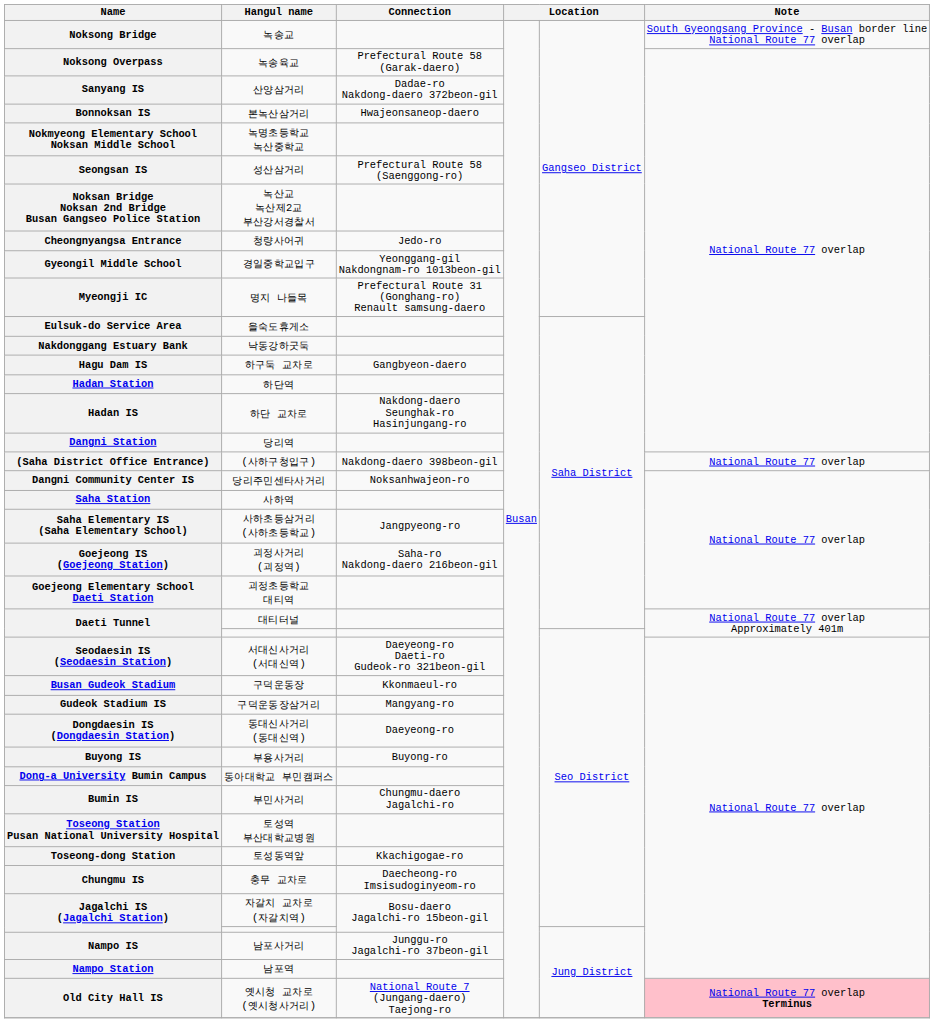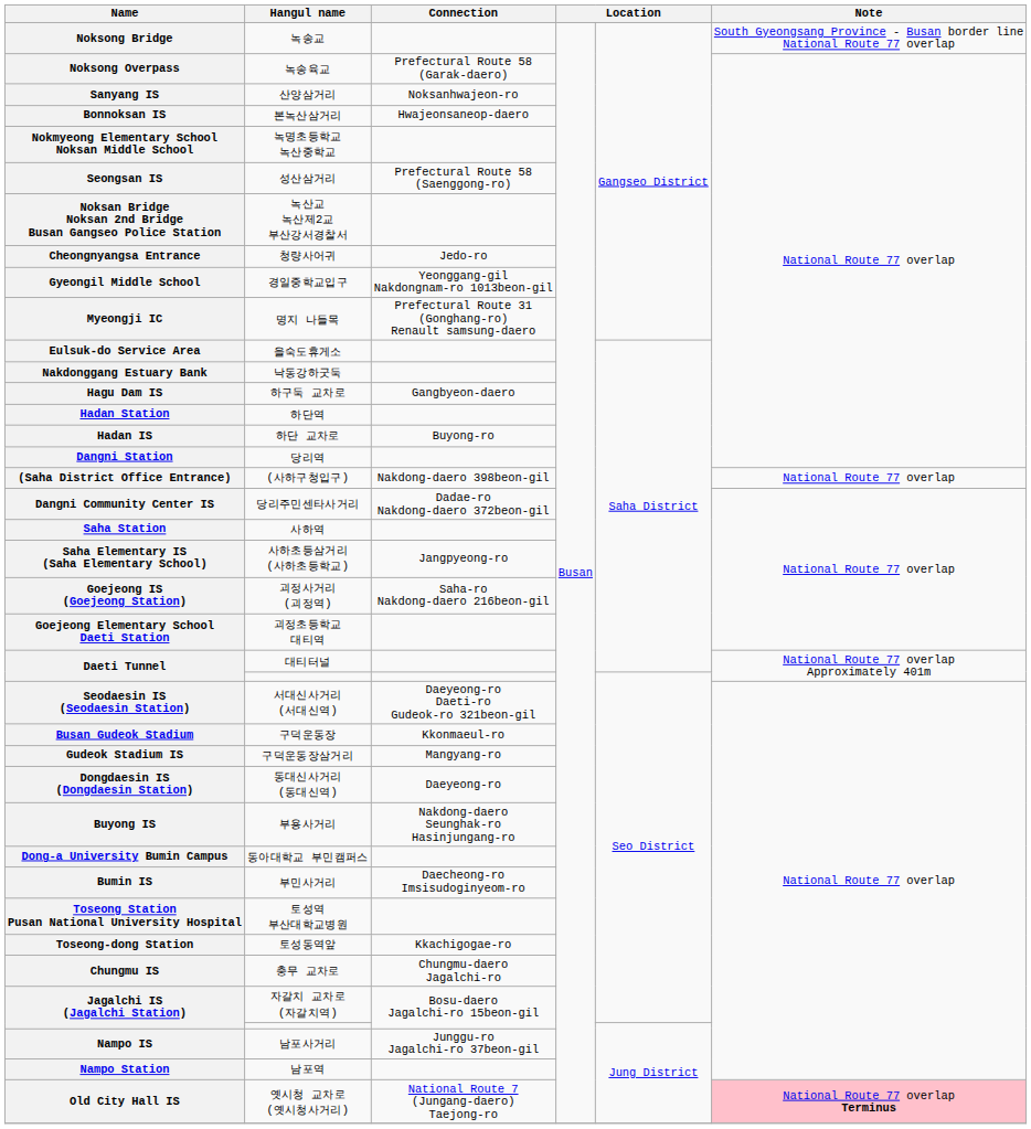Sanyang IS | Connection: Dadae-ro Nakdong-daero 372beon-gil -> Noksanhwajeon-ro
Hadan IS | Connection: Nakdong-daero Seunghak-ro Hasinjungang-ro -> Buyong-ro
Dangni Community Center IS | Connection: Noksanhwajeon-ro -> Dadae-ro Nakdong-daero 372beon-gil
Buyong IS | Connection: Buyong-ro -> Nakdong-daero Seunghak-ro Hasinjungang-ro
Bumin IS | Connection: Chungmu-daero Jagalchi-ro -> Daecheong-ro Imsisudoginyeom-ro
Chungmu IS | Connection: Daecheong-ro Imsisudoginyeom-ro -> Chungmu-daero Jagalchi-ro
